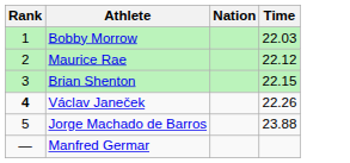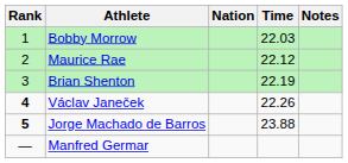+ column: Notes
Brian Shenton | Time: 22.15 -> 22.19
Jorge Machado de Barros | Rank: normal -> bold
